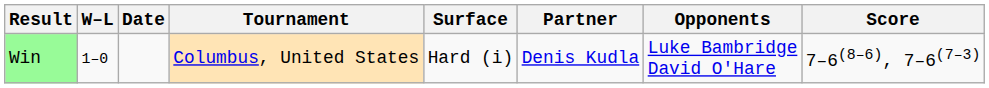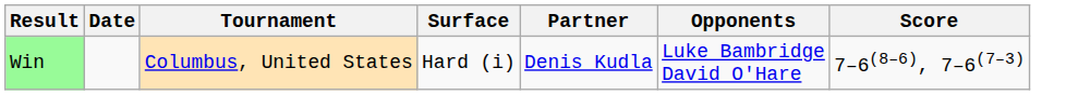- column: W–L | 1–0
